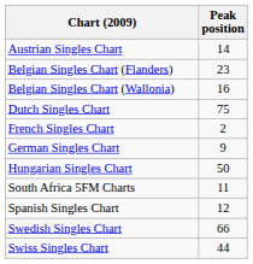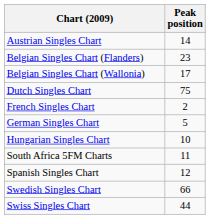Belgian Singles Chart (Wallonia) | Peak position: 16 -> 17
German Singles Chart | Peak position: 9 -> 5
Hungarian Singles Chart | Peak position: 50 -> 10
